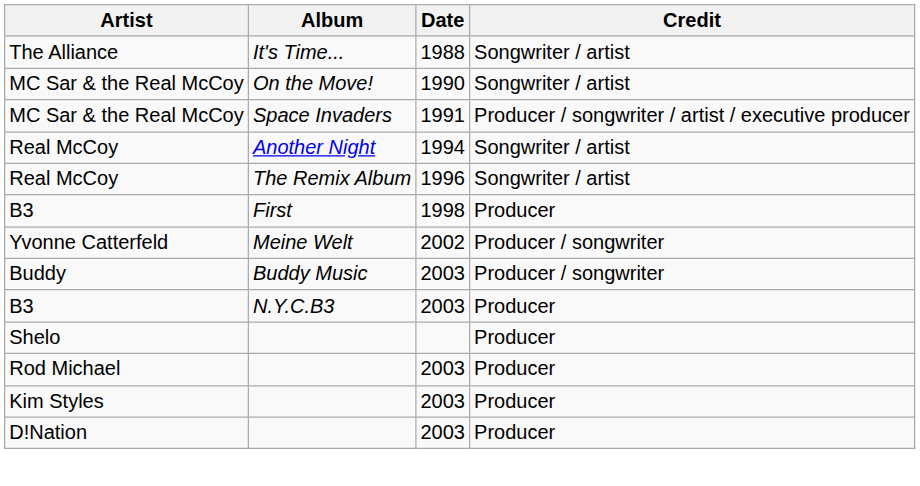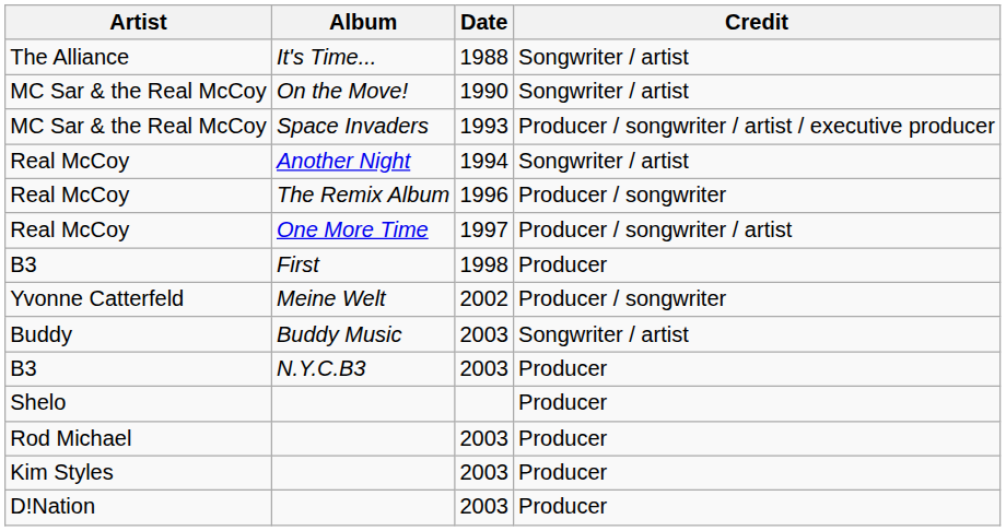Space Invaders | Date: 1991 -> 1993
The Remix Album | Credit: Songwriter / artist -> Producer / songwriter
+ row: Real McCoy | One More Time | 1997 | Producer / songwriter / artist
Buddy Music | Credit: Producer / songwriter -> Songwriter / artist
